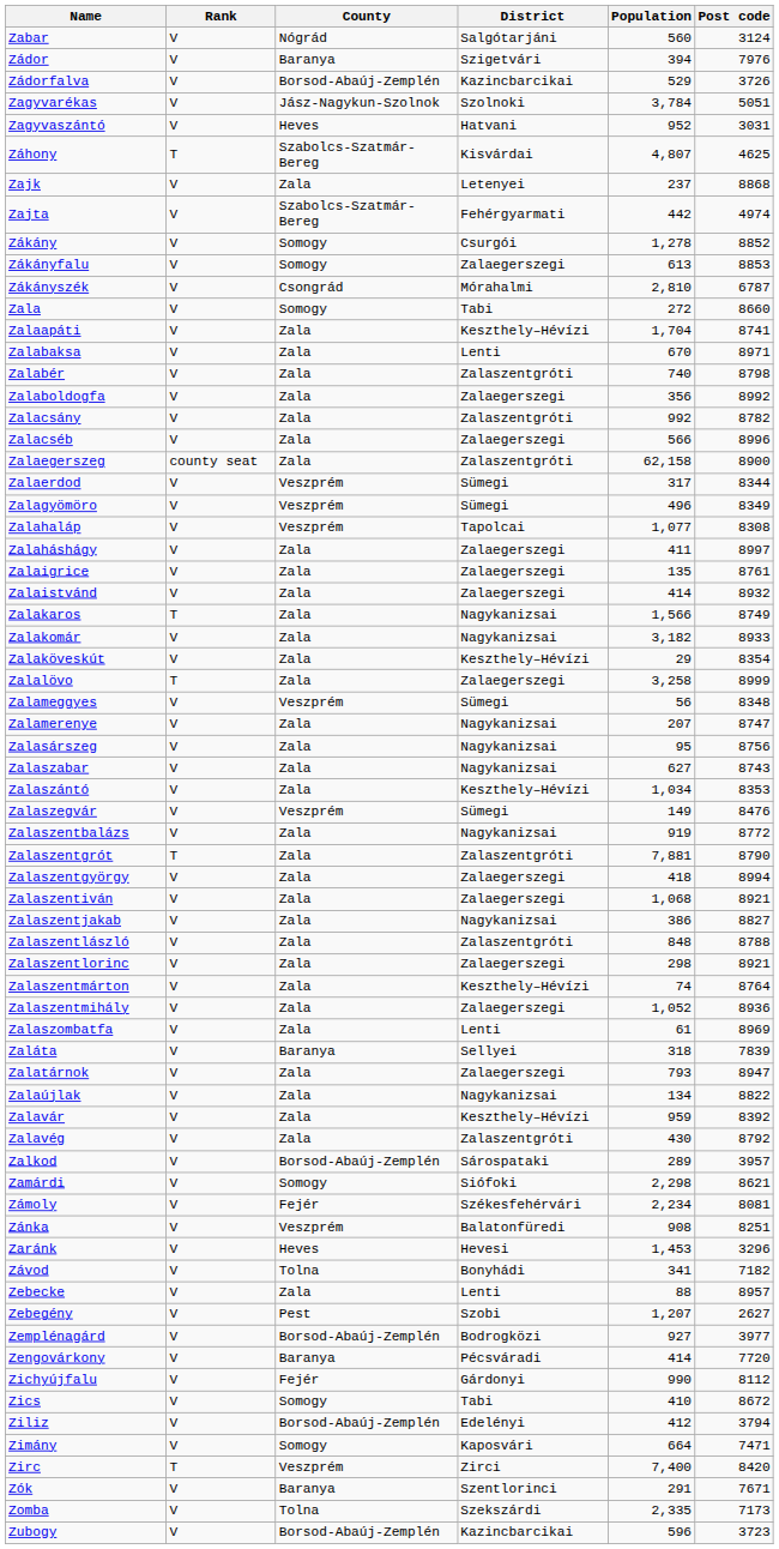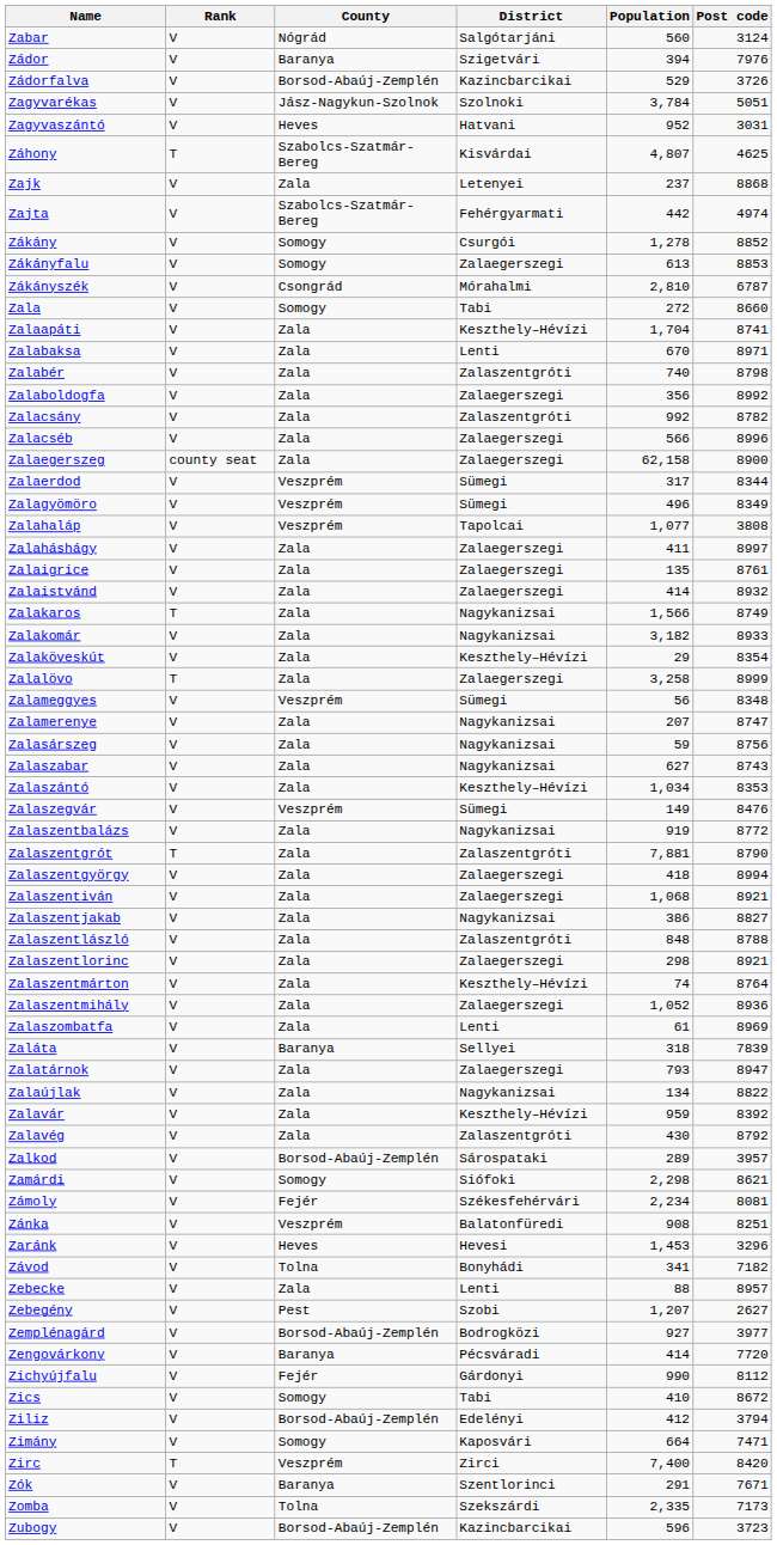Zalaegerszeg | District: Zalaszentgróti -> Zalaegerszegi
Zalahaláp | Post code: 8308 -> 3808
Zalasárszeg | Population: 95 -> 59
